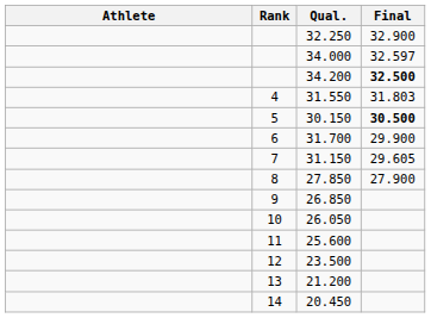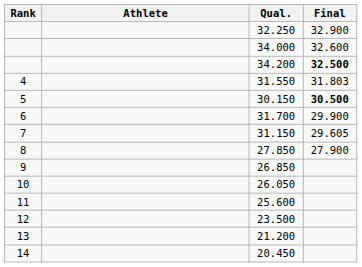columns swapped: Rank <-> Athlete
34.000 | Final: 32.597 -> 32.600
